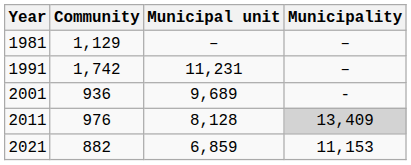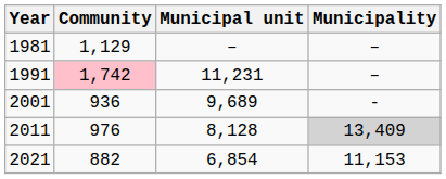1991 | Community: no background -> pink background
2021 | Municipal unit: 6,859 -> 6,854
